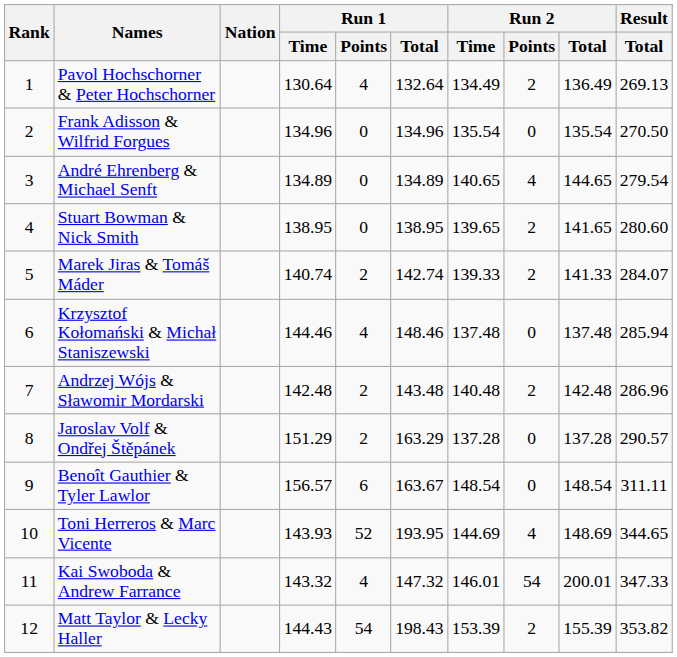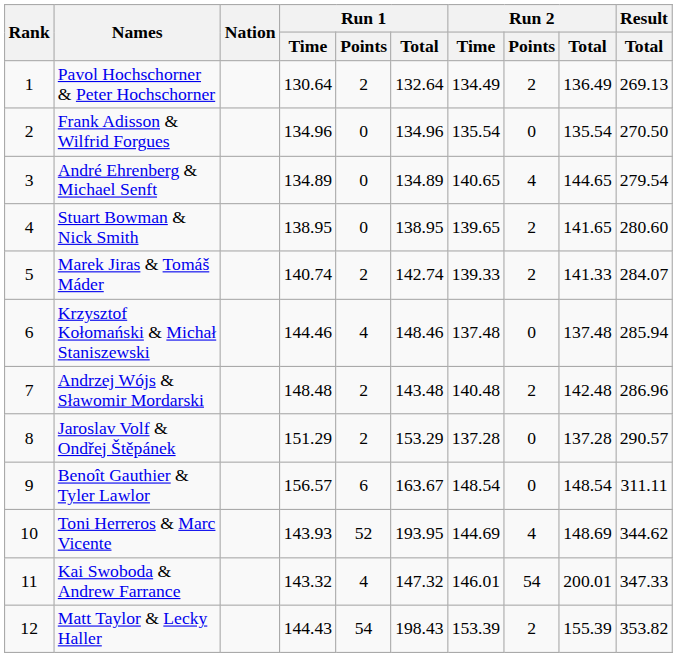Pavol Hochschorner & Peter Hochschorner | Run 1 / Points: 4 -> 2
Andrzej Wójs & Sławomir Mordarski | Run 1 / Time: 142.48 -> 148.48
Jaroslav Volf & Ondřej Štěpánek | Run 1 / Total: 163.29 -> 153.29
Toni Herreros & Marc Vicente | Result / Total: 344.65 -> 344.62
